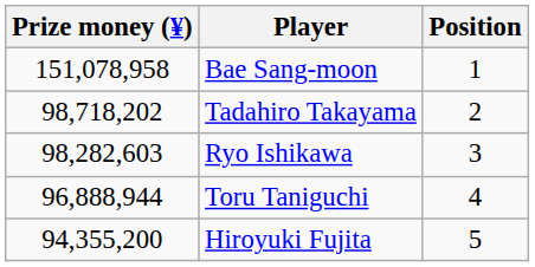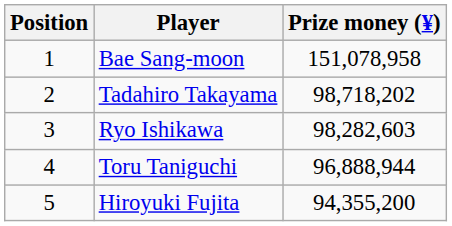columns swapped: Position <-> Prize money (¥)
